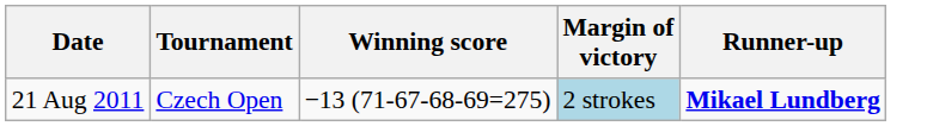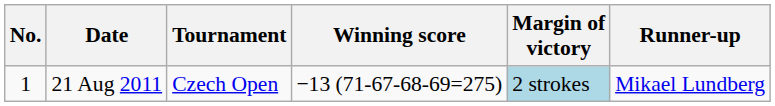+ column: No. | 1
21 Aug 2011 | Runner-up: bold -> normal
